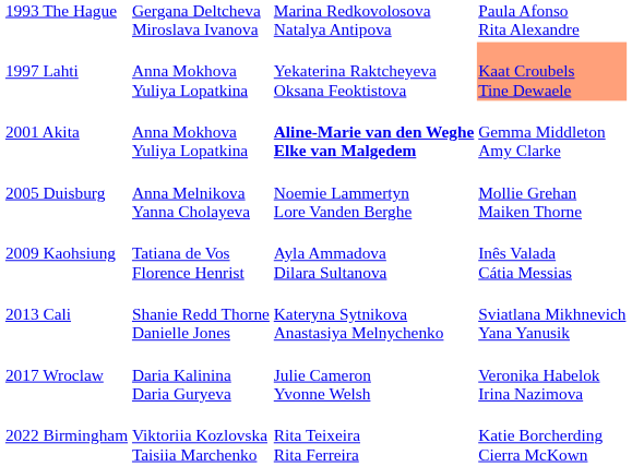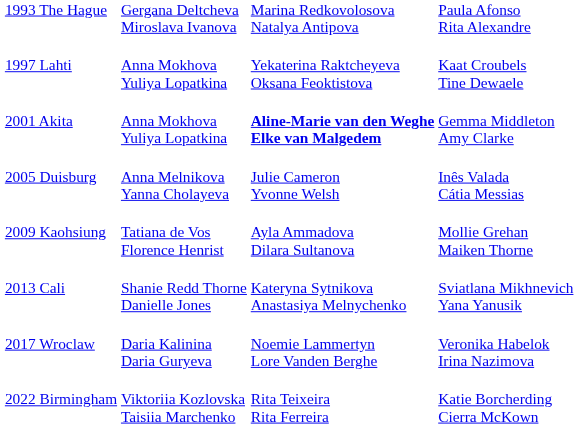1997 Lahti | column 4: lightsalmon background -> no background
2005 Duisburg | column 3: Noemie Lammertyn Lore Vanden Berghe -> Julie Cameron Yvonne Welsh
2005 Duisburg | column 4: Mollie Grehan Maiken Thorne -> Inês Valada Cátia Messias
2009 Kaohsiung | column 4: Inês Valada Cátia Messias -> Mollie Grehan Maiken Thorne
2017 Wroclaw | column 3: Julie Cameron Yvonne Welsh -> Noemie Lammertyn Lore Vanden Berghe
